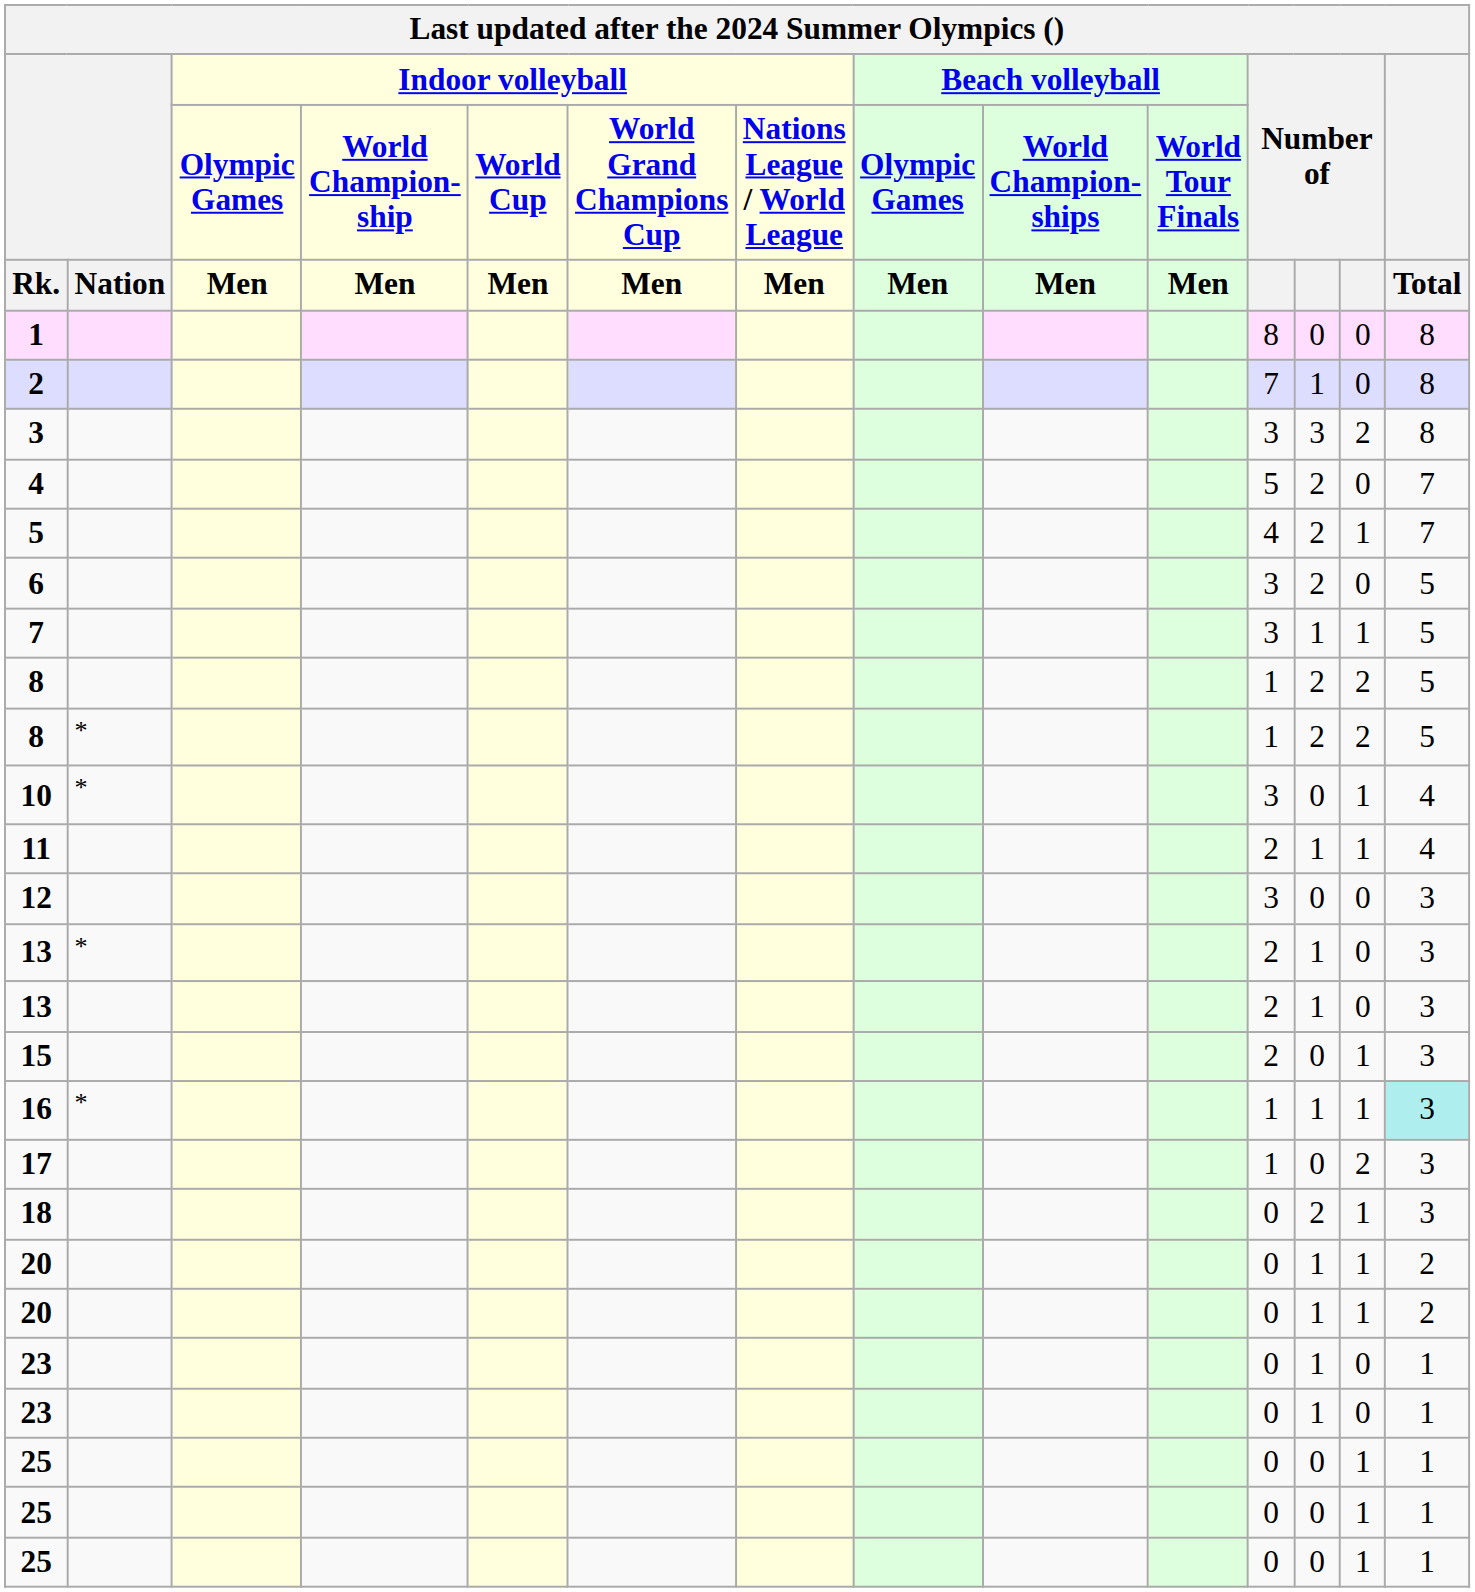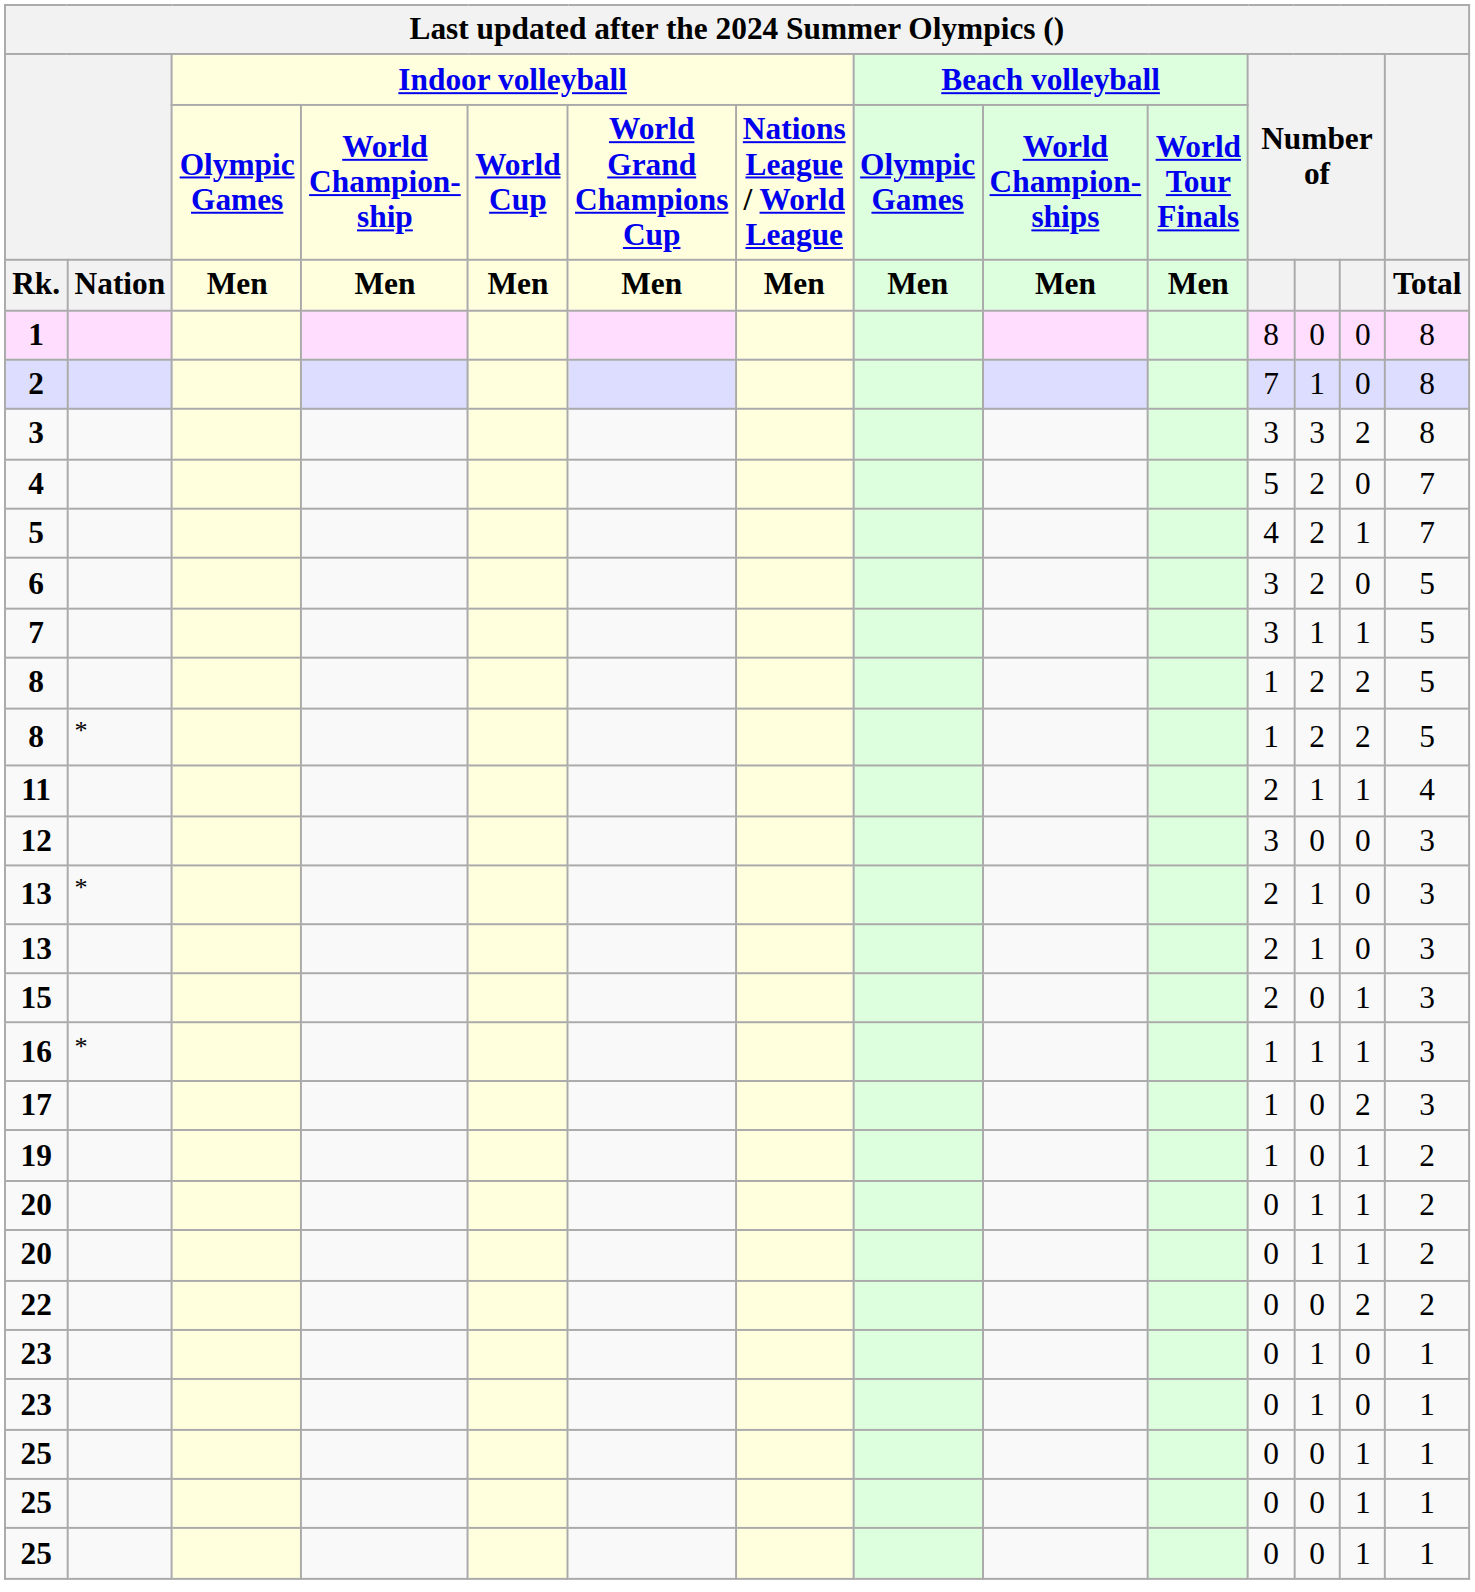- row: 10 | * | 3 | 0 | 1 | 4
16 | Total: paleturquoise background -> no background
- row: 18 | 0 | 2 | 1 | 3
+ row: 19 | 1 | 0 | 1 | 2
+ row: 22 | 0 | 0 | 2 | 2
